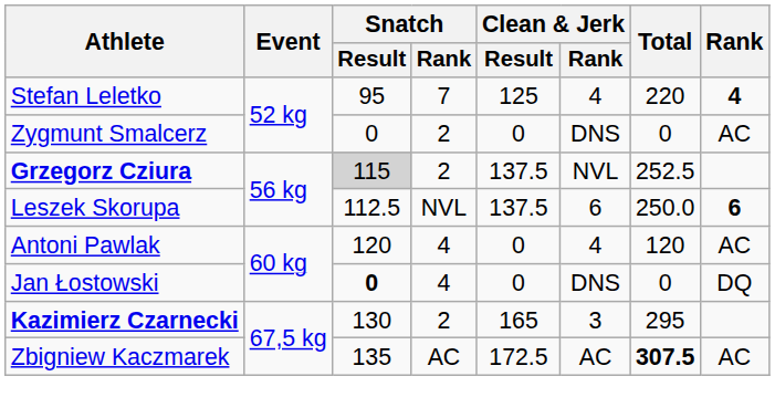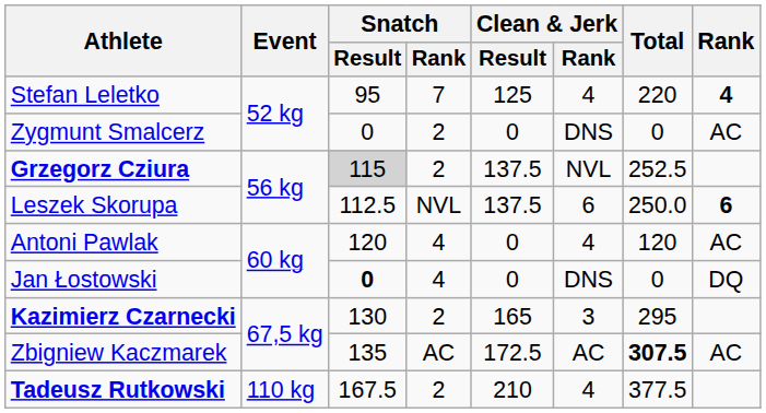+ row: Tadeusz Rutkowski | 110 kg | 167.5 | 2 | 210 | 4 | 377.5
